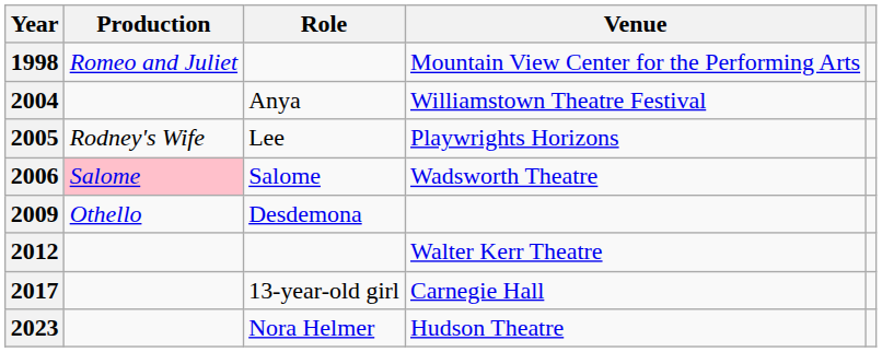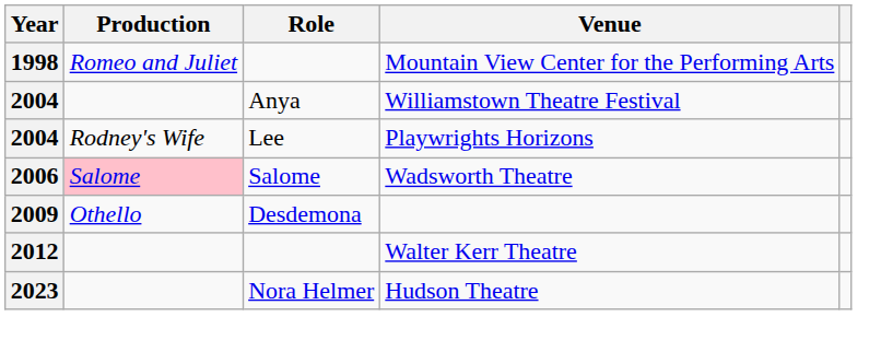Playwrights Horizons | Year: 2005 -> 2004
- row: 2017 | 13-year-old girl | Carnegie Hall
